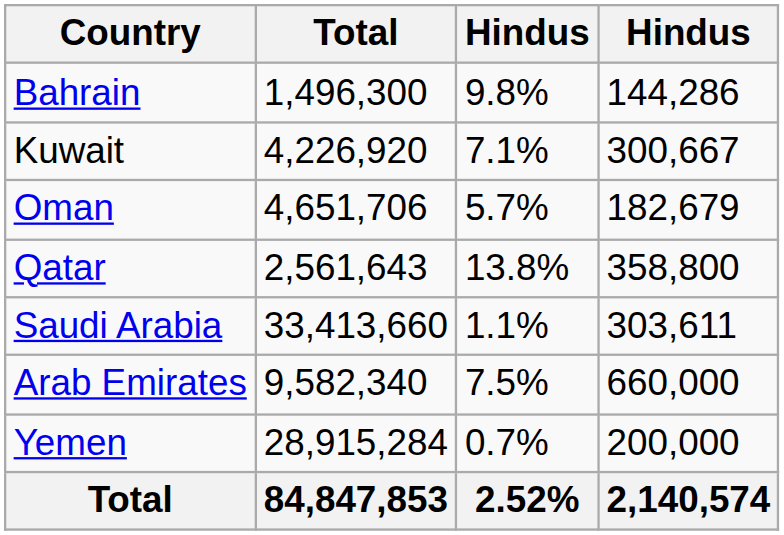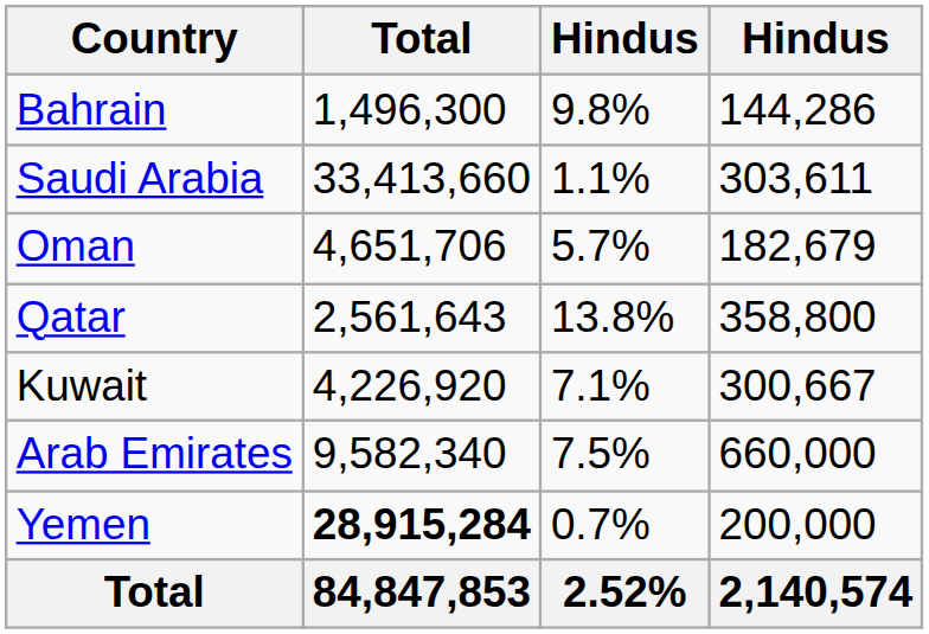rows swapped: Kuwait <-> Saudi Arabia
Yemen | Total: normal -> bold
